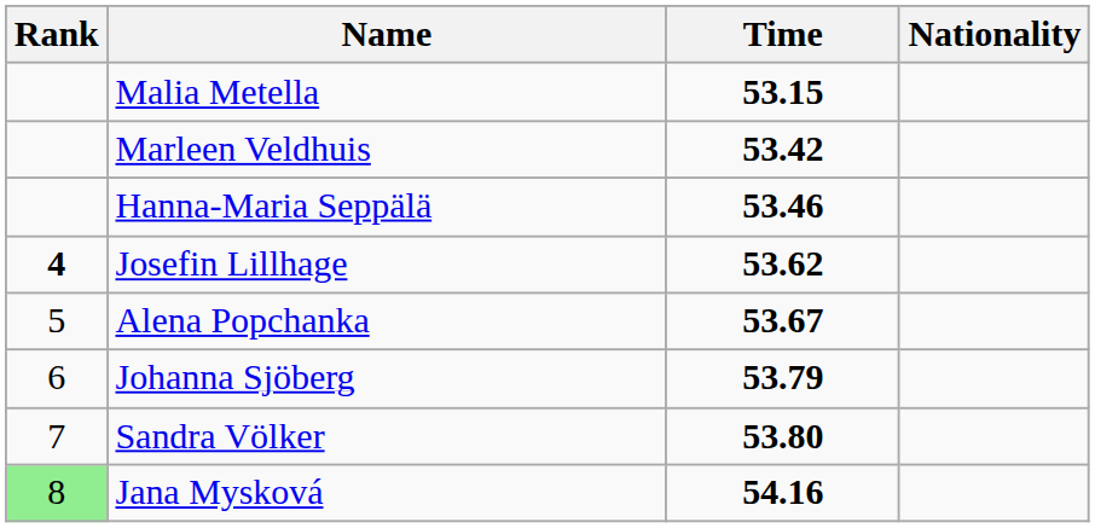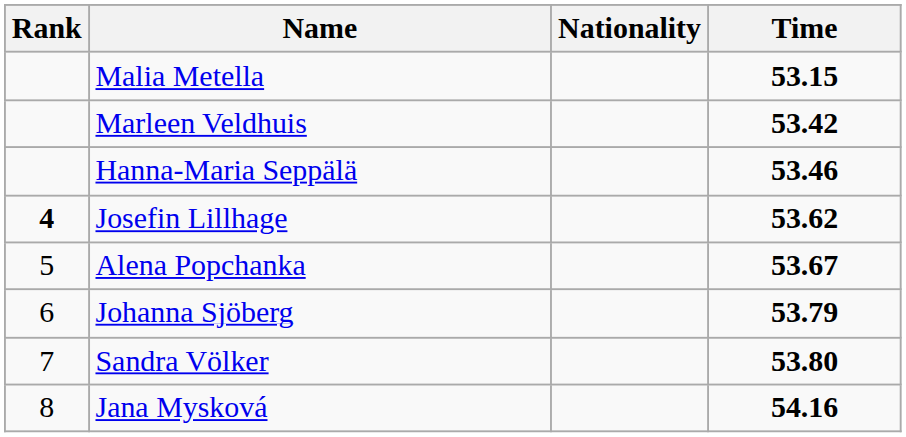columns swapped: Nationality <-> Time
Jana Mysková | Rank: lightgreen background -> no background
